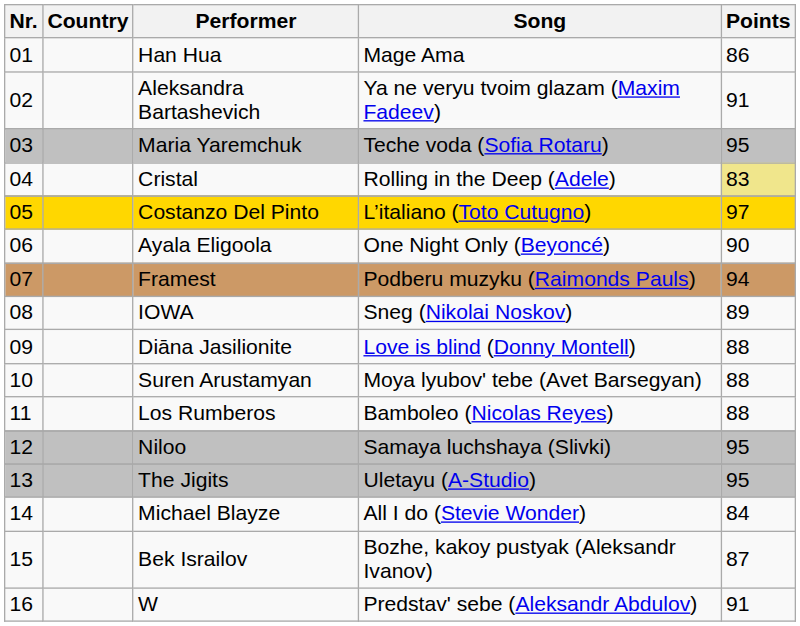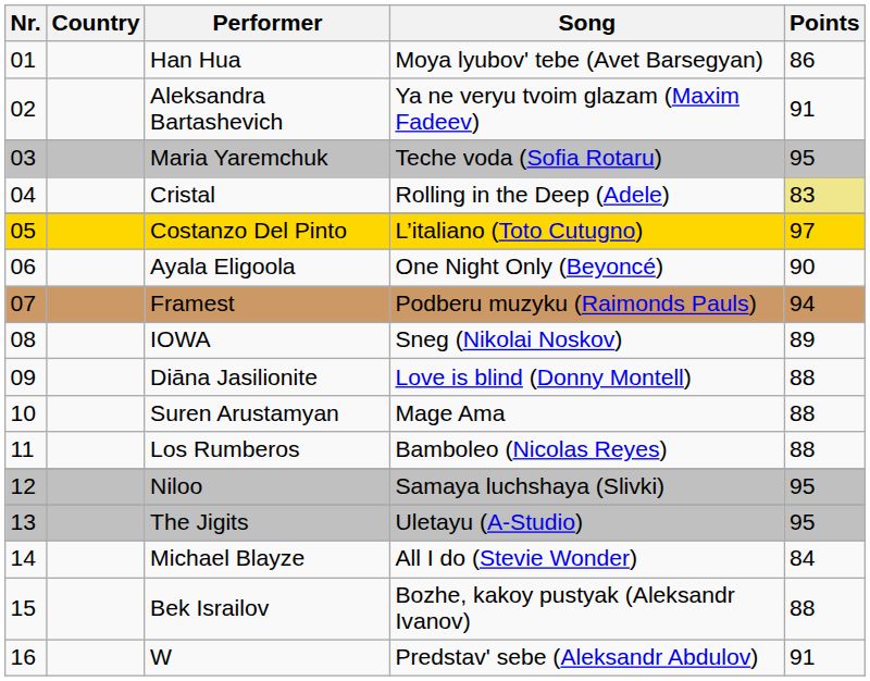Han Hua | Song: Mage Ama -> Moya lyubov' tebe (Avet Barsegyan)
Suren Arustamyan | Song: Moya lyubov' tebe (Avet Barsegyan) -> Mage Ama
Bek Israilov | Points: 87 -> 88
